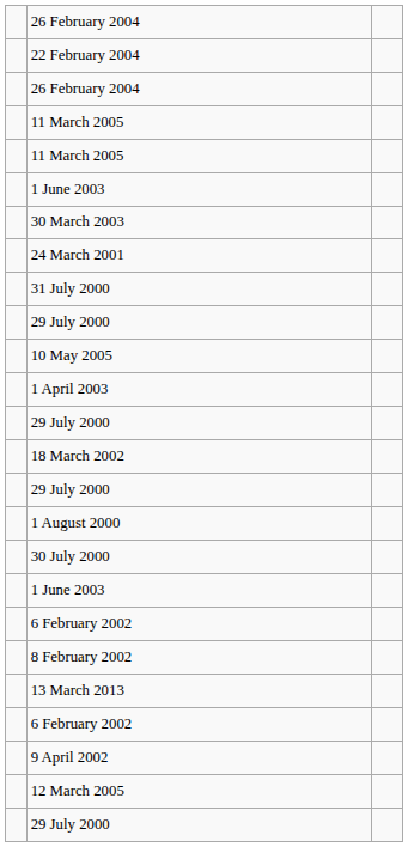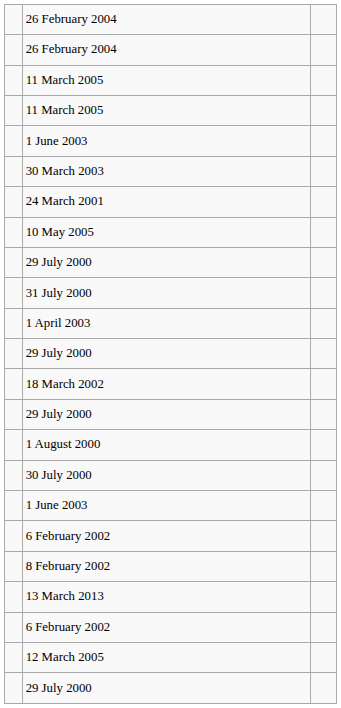- row: 22 February 2004
rows swapped: 10 May 2005 <-> 31 July 2000
- row: 9 April 2002
